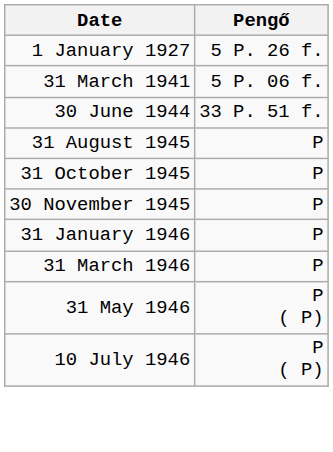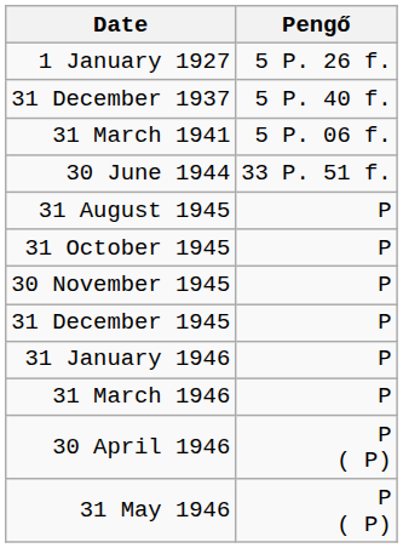+ row: 31 December 1937 | 5 P. 40 f.
+ row: 31 December 1945 | P
+ row: 30 April 1946 | P ( P)
- row: 10 July 1946 | P ( P)
